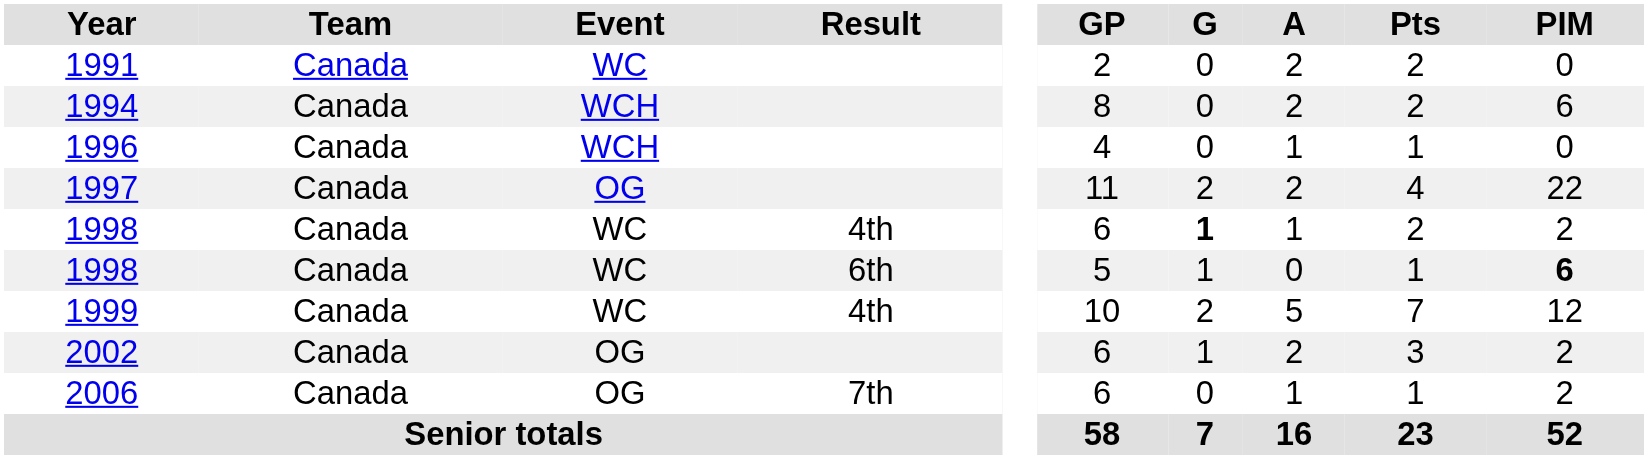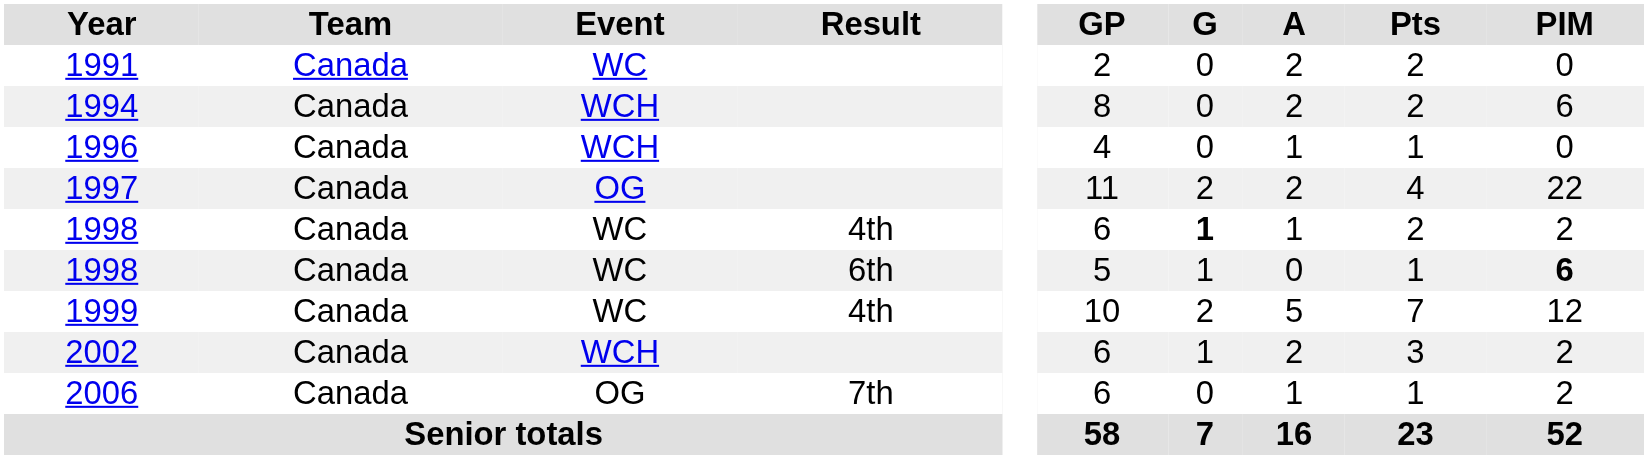2002 | Event: OG -> WCH
